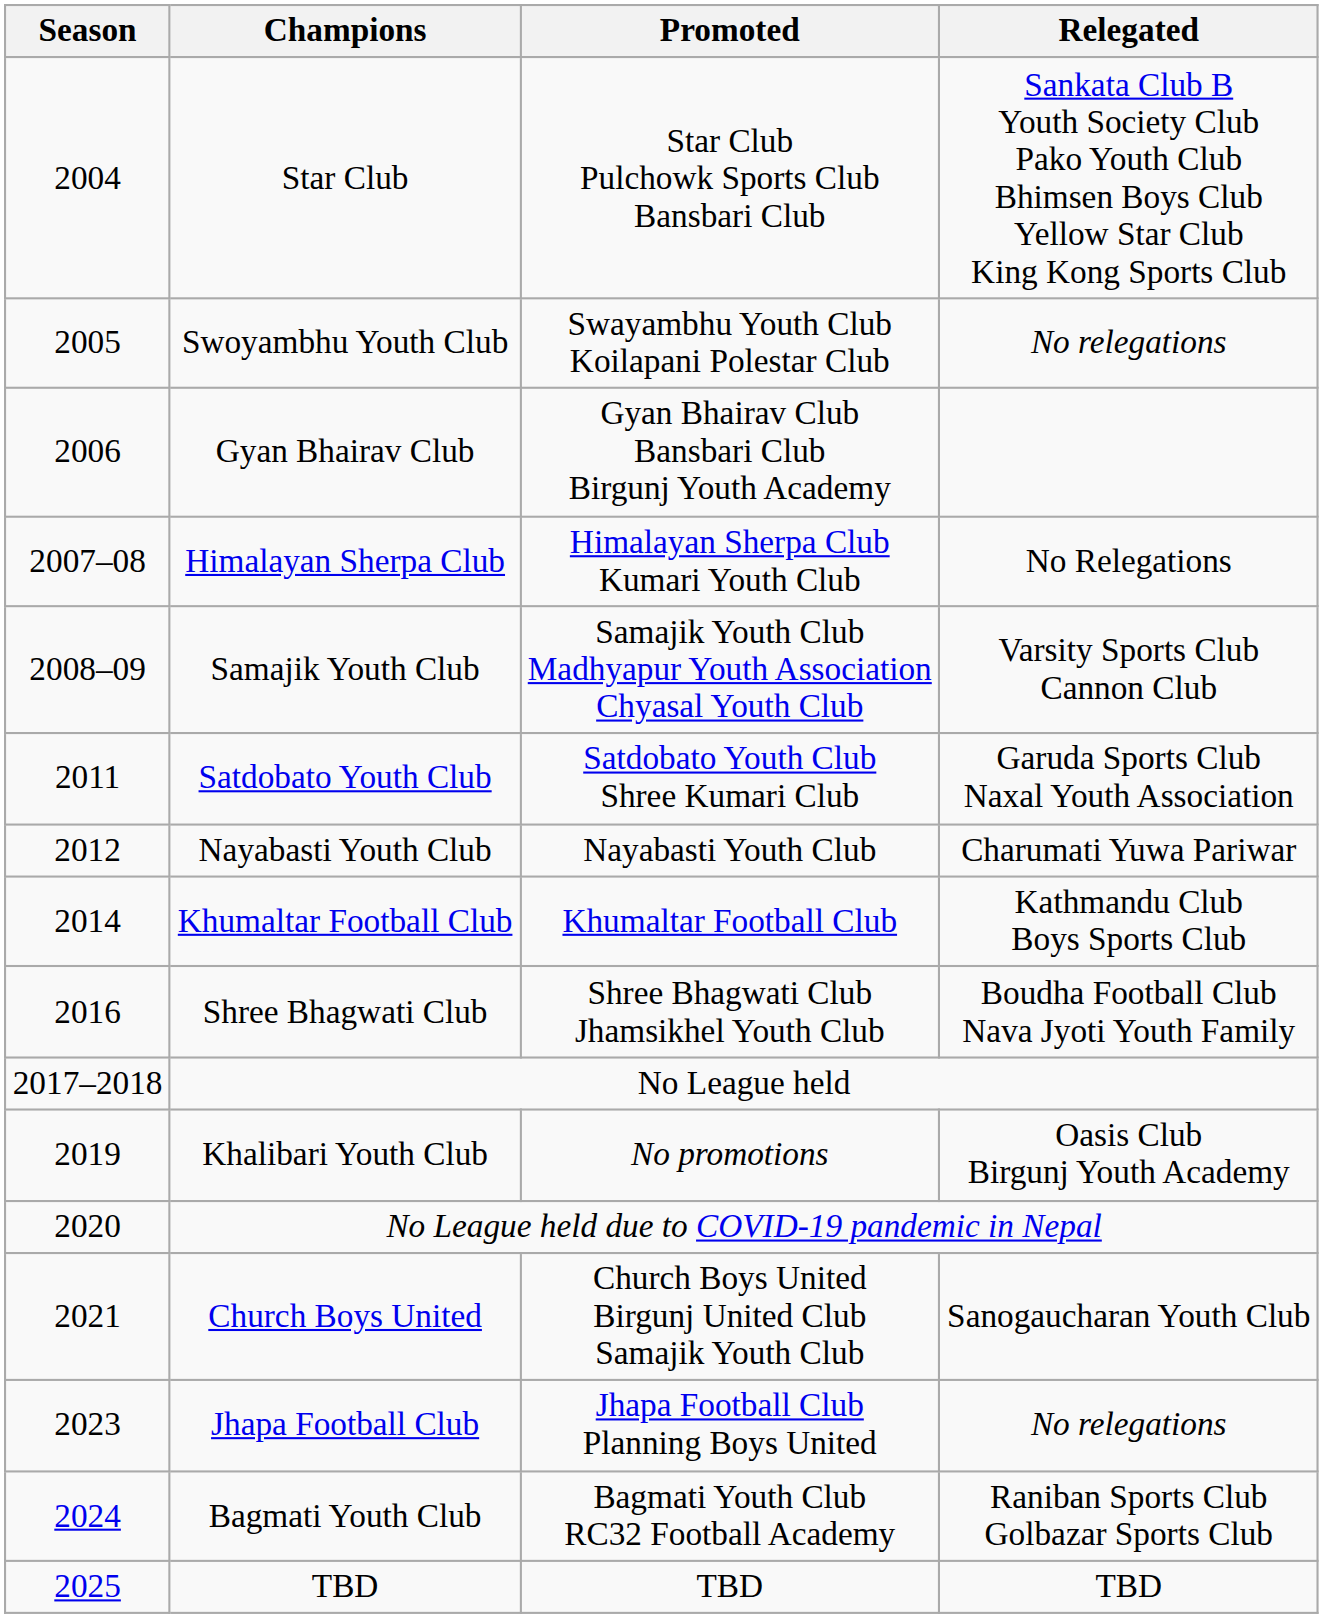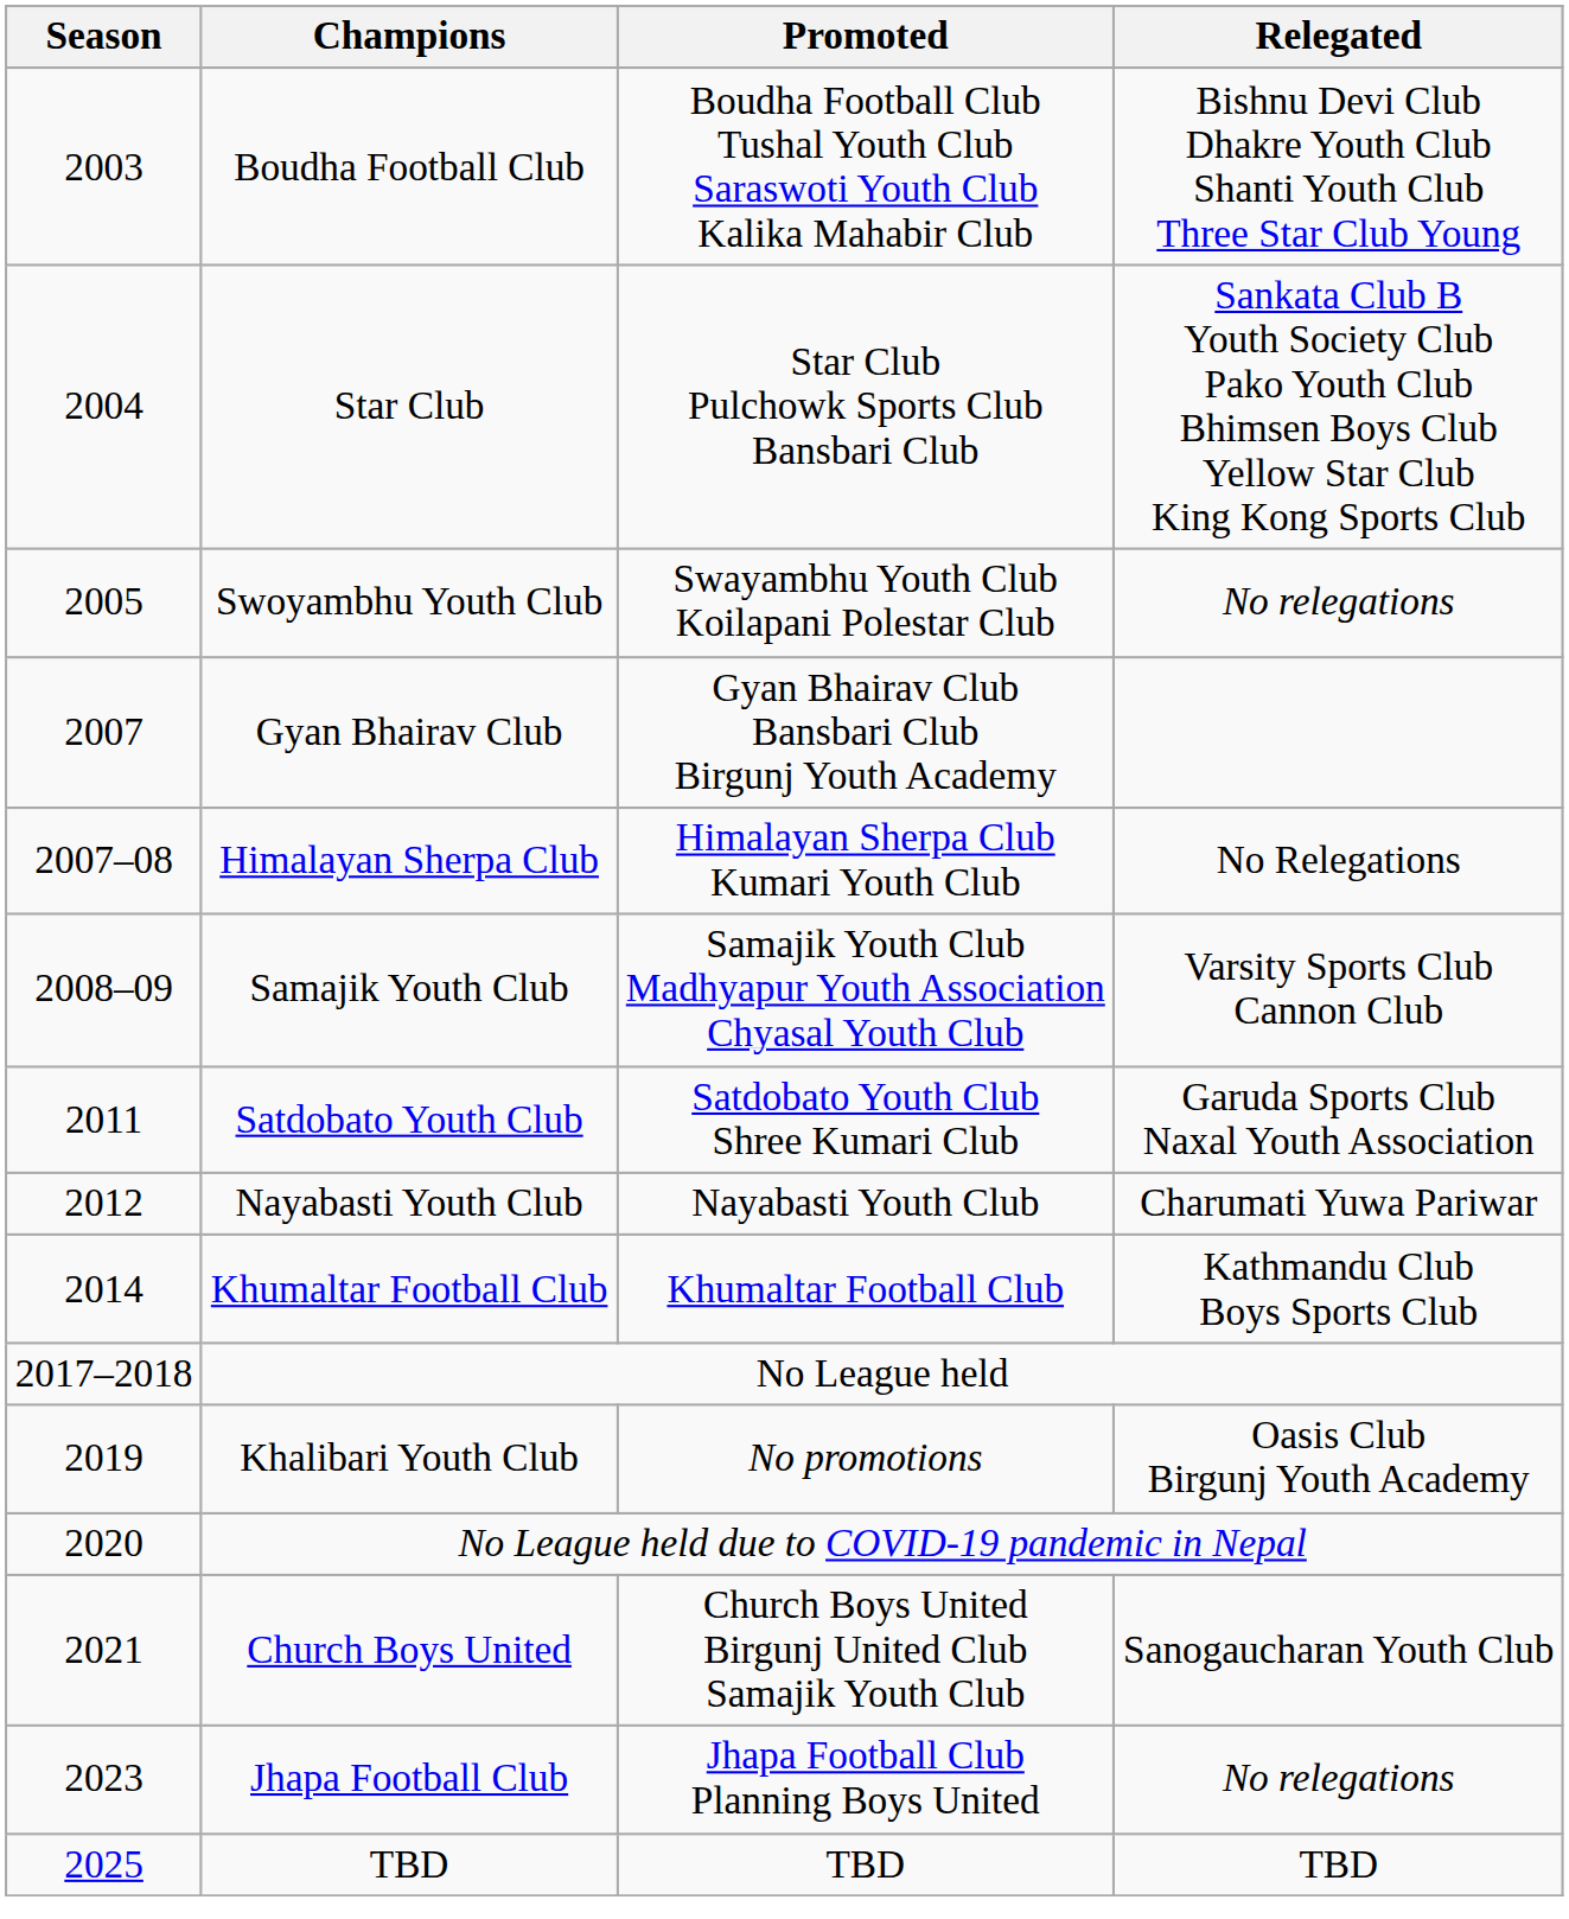+ row: 2003 | Boudha Football Club | Boudha Football Club Tushal Youth Club Saraswoti Youth Club Kalika Mahabir Club | Bishnu Devi Club Dhakre Youth Club Shanti Youth Club Three Star Club Young
Gyan Bhairav Club | Season: 2006 -> 2007
- row: 2016 | Shree Bhagwati Club | Shree Bhagwati Club Jhamsikhel Youth Club | Boudha Football Club Nava Jyoti Youth Family
- row: 2024 | Bagmati Youth Club | Bagmati Youth Club RC32 Football Academy | Raniban Sports Club Golbazar Sports Club
